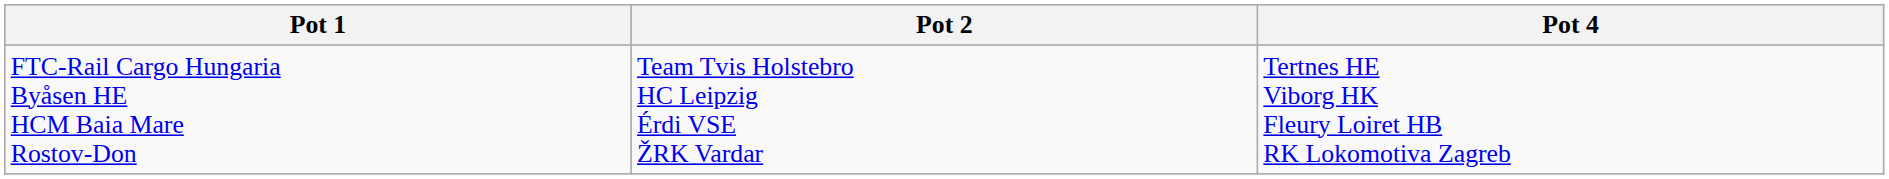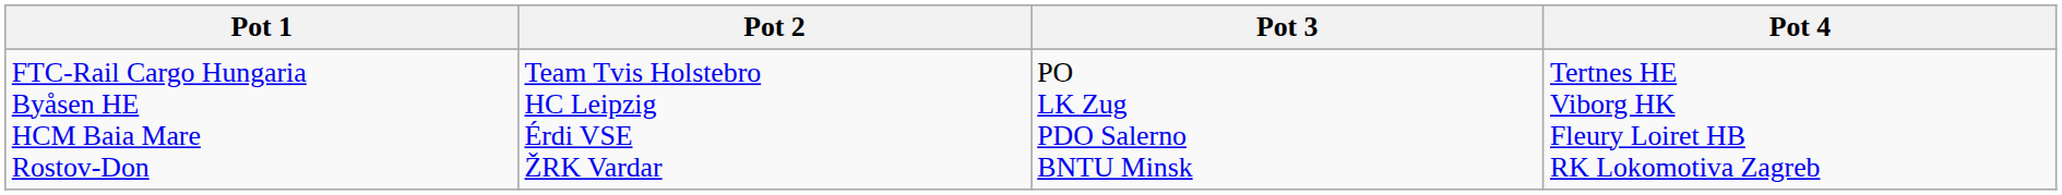+ column: Pot 3 | PO LK Zug PDO Salerno BNTU Minsk
